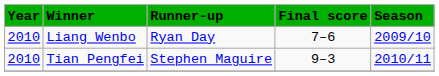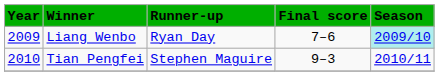Liang Wenbo | Year: 2010 -> 2009
Liang Wenbo | Season: no background -> paleturquoise background
